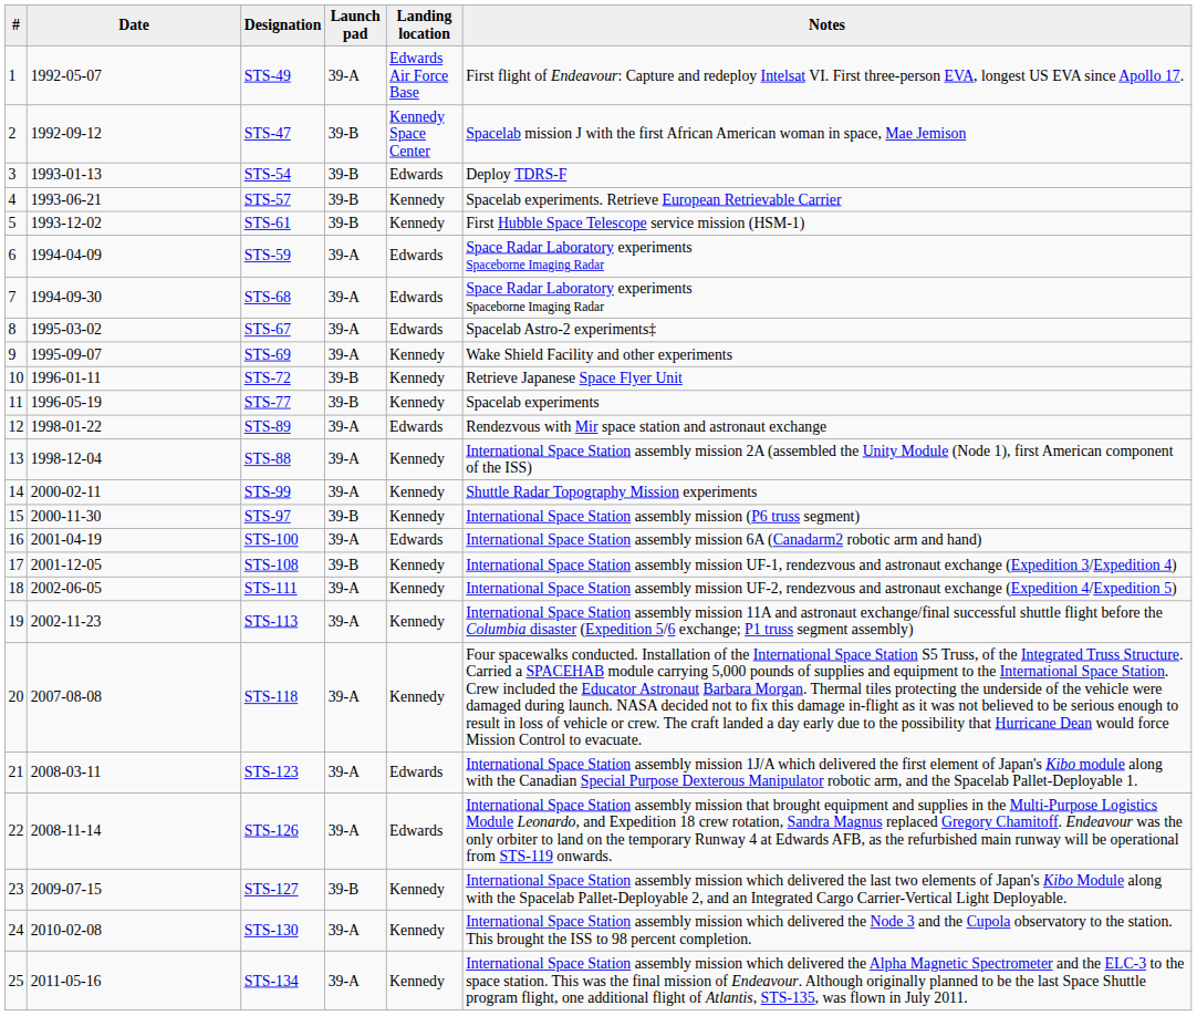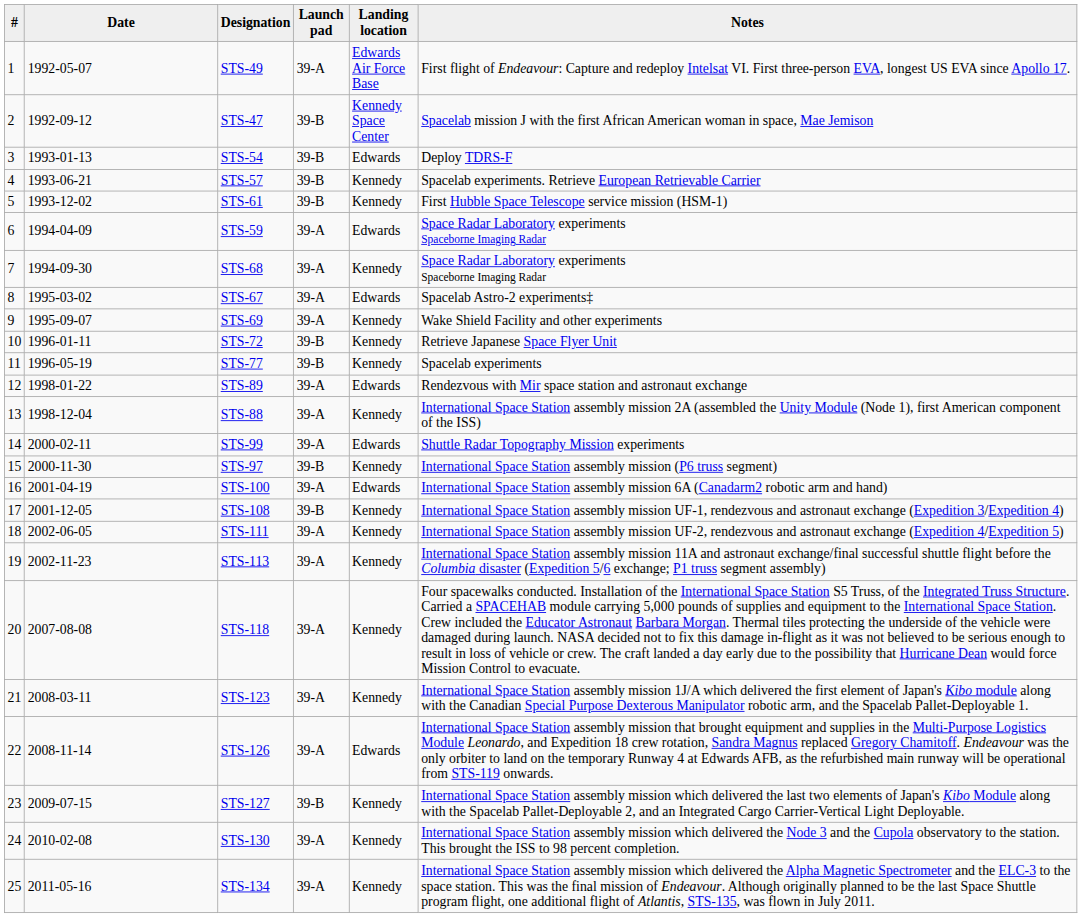STS-68 | Landing location: Edwards -> Kennedy
STS-99 | Landing location: Kennedy -> Edwards
STS-123 | Landing location: Edwards -> Kennedy
